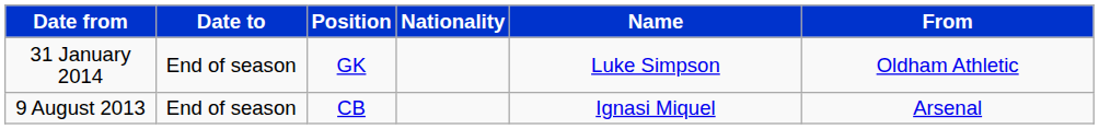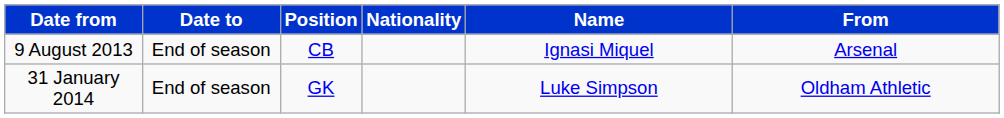rows swapped: 9 August 2013 <-> 31 January 2014
